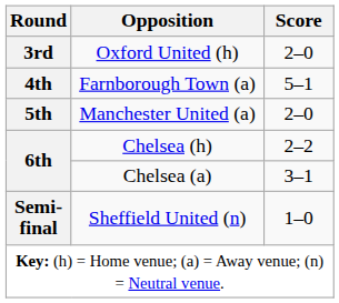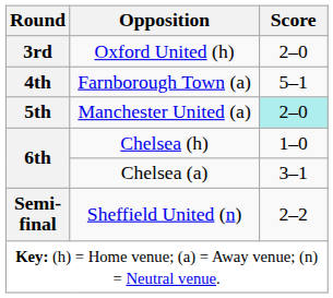Manchester United (a) | Score: no background -> paleturquoise background
Chelsea (h) | Score: 2–2 -> 1–0
Sheffield United (n) | Score: 1–0 -> 2–2
